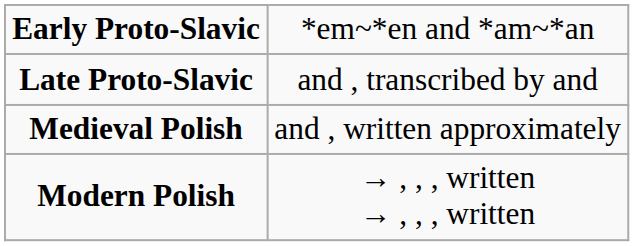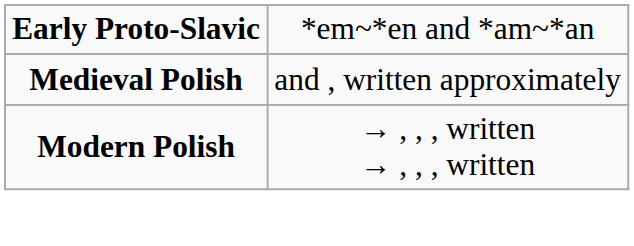- row: Late Proto-Slavic | and , transcribed by and
